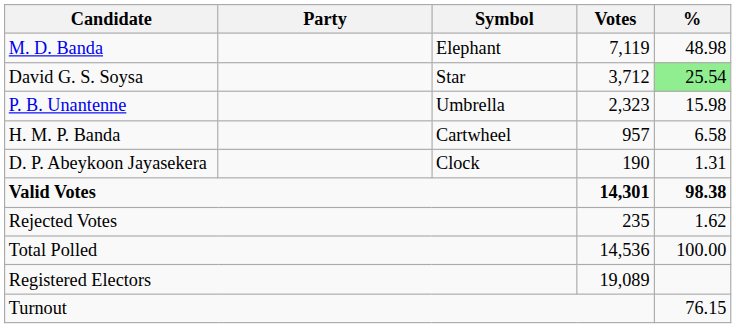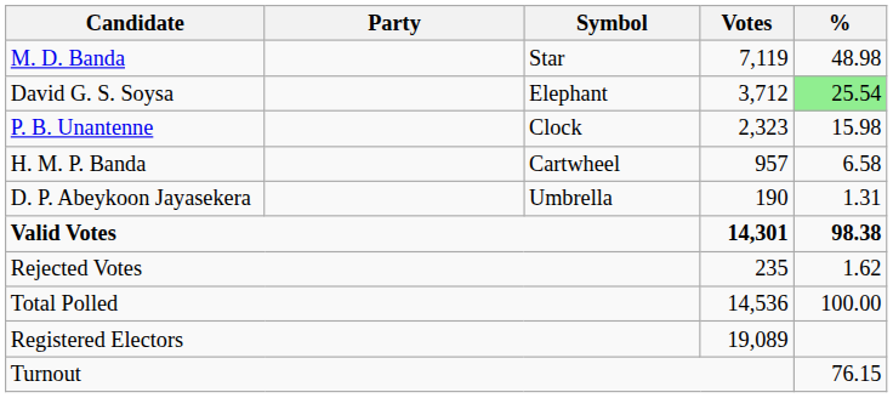M. D. Banda | Symbol: Elephant -> Star
David G. S. Soysa | Symbol: Star -> Elephant
P. B. Unantenne | Symbol: Umbrella -> Clock
D. P. Abeykoon Jayasekera | Symbol: Clock -> Umbrella
